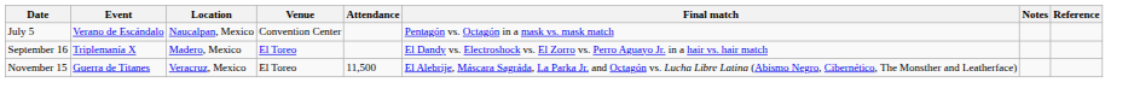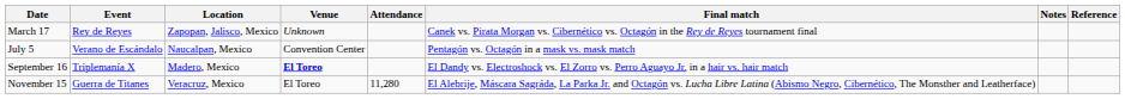+ row: March 17 | Rey de Reyes | Zapopan, Jalisco, Mexico | Unknown | Canek vs. Pirata Morgan vs. Cibernético vs. Octagón in the Rey de Reyes tournament final
September 16 | Venue: normal -> bold
November 15 | Attendance: 11,500 -> 11,280
